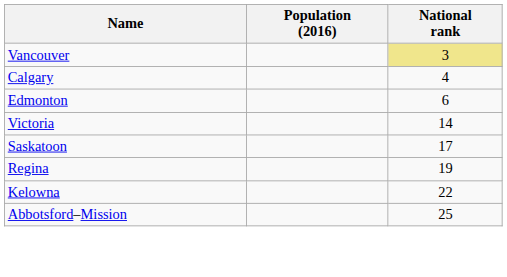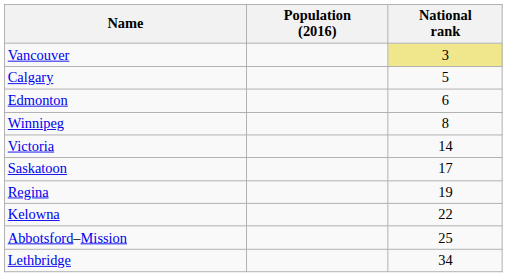Calgary | National rank: 4 -> 5
+ row: Winnipeg | 8
+ row: Lethbridge | 34
